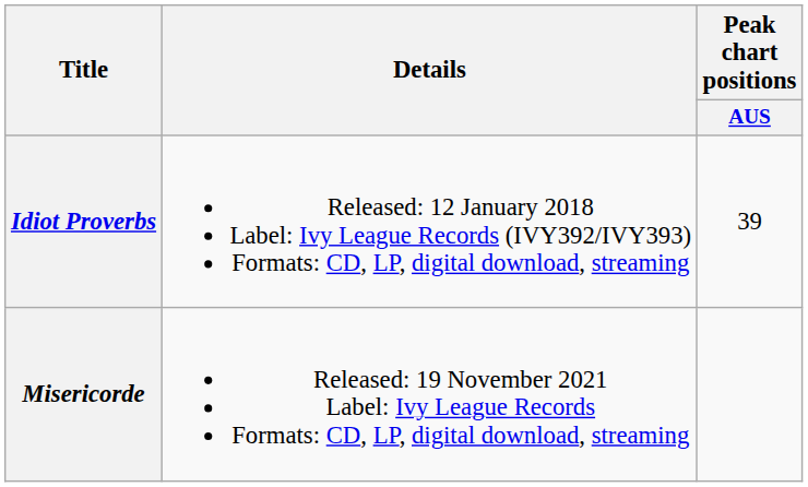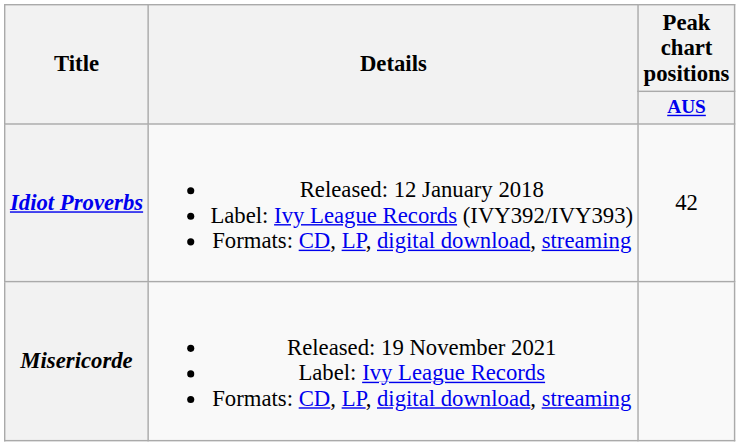Idiot Proverbs | Peak chart positions / AUS: 39 -> 42
